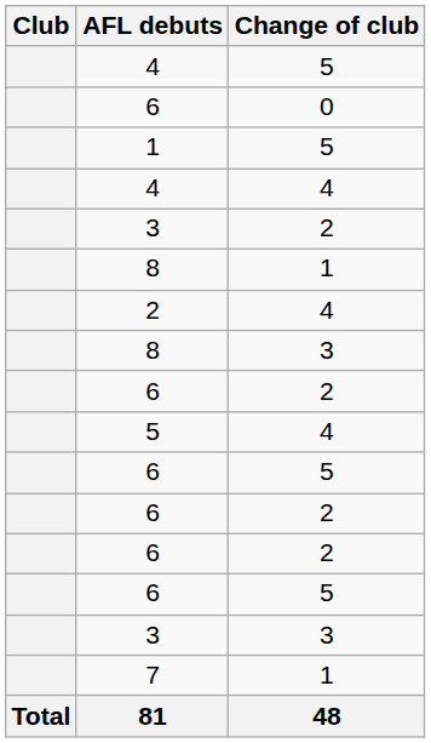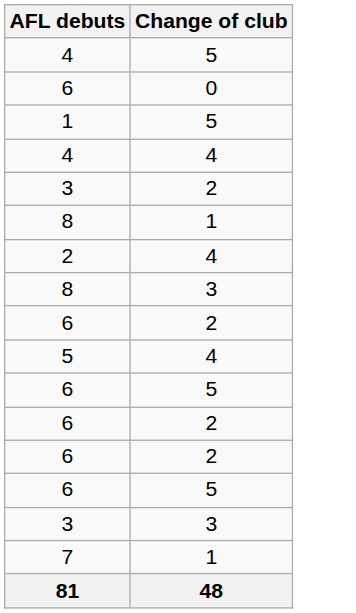- column: Club | Total
